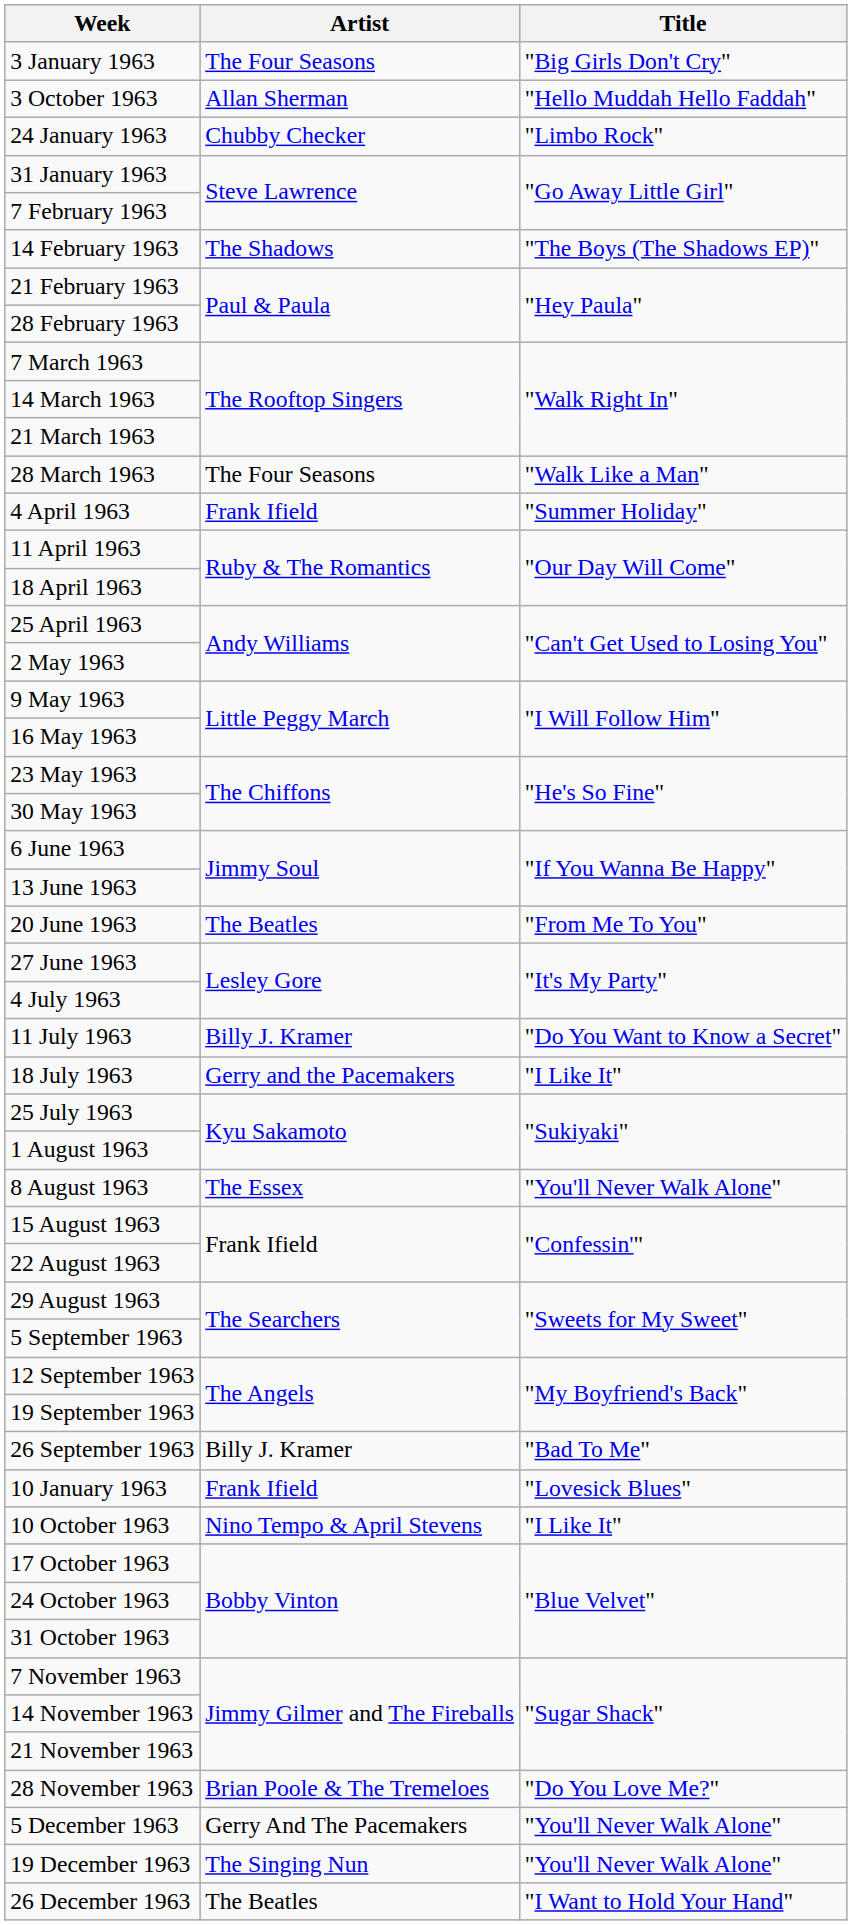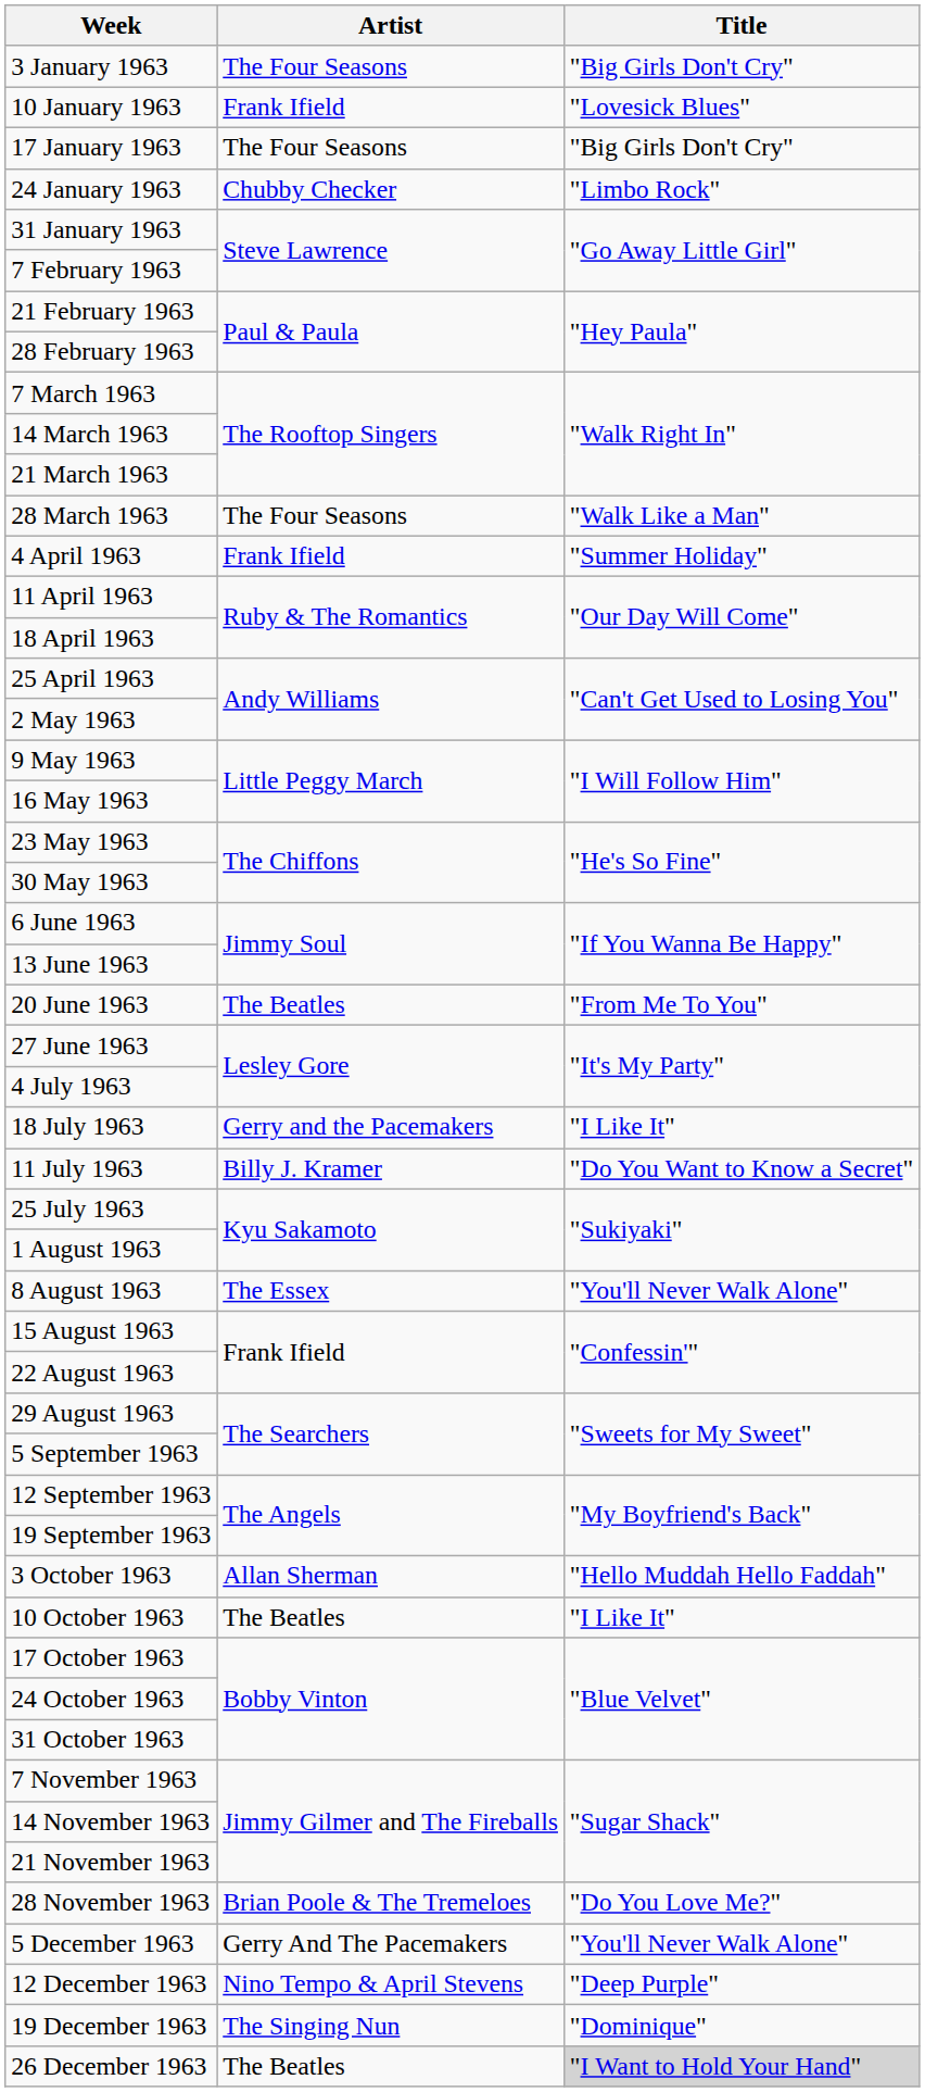rows swapped: 10 January 1963 <-> 3 October 1963
+ row: 17 January 1963 | The Four Seasons | "Big Girls Don't Cry"
- row: 14 February 1963 | The Shadows | "The Boys (The Shadows EP)"
rows swapped: 11 July 1963 <-> 18 July 1963
- row: 26 September 1963 | Billy J. Kramer | "Bad To Me"
10 October 1963 | Artist: Nino Tempo & April Stevens -> The Beatles
+ row: 12 December 1963 | Nino Tempo & April Stevens | "Deep Purple"
19 December 1963 | Title: "You'll Never Walk Alone" -> "Dominique"
26 December 1963 | Title: no background -> lightgrey background
